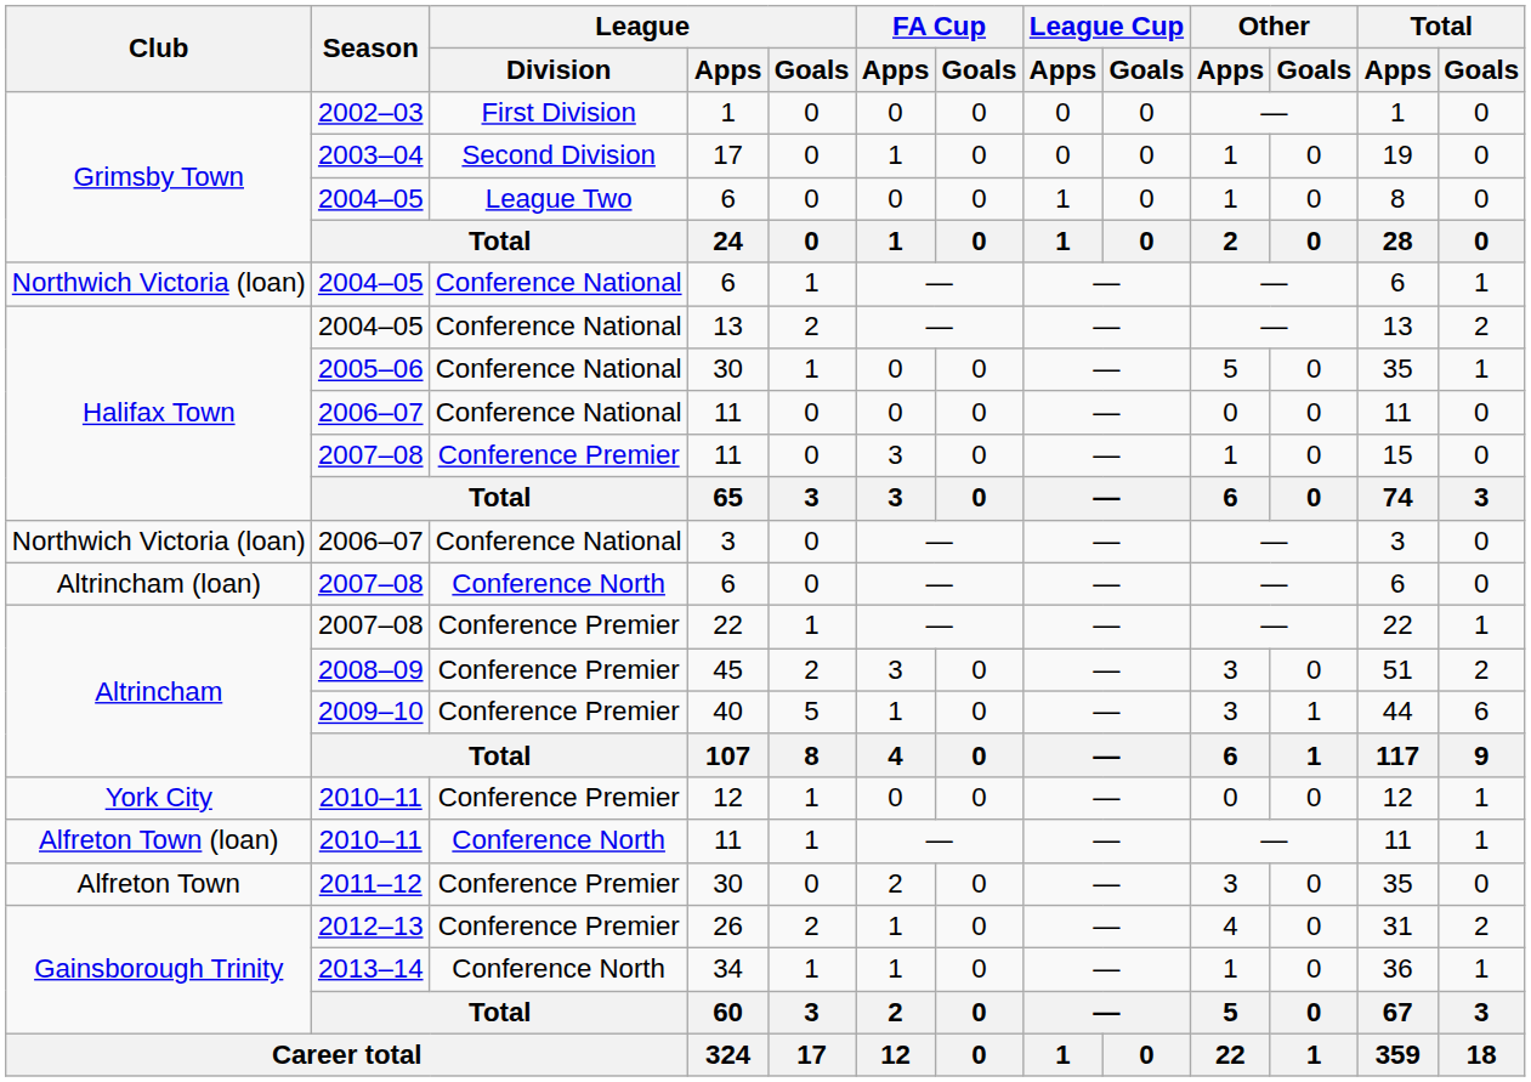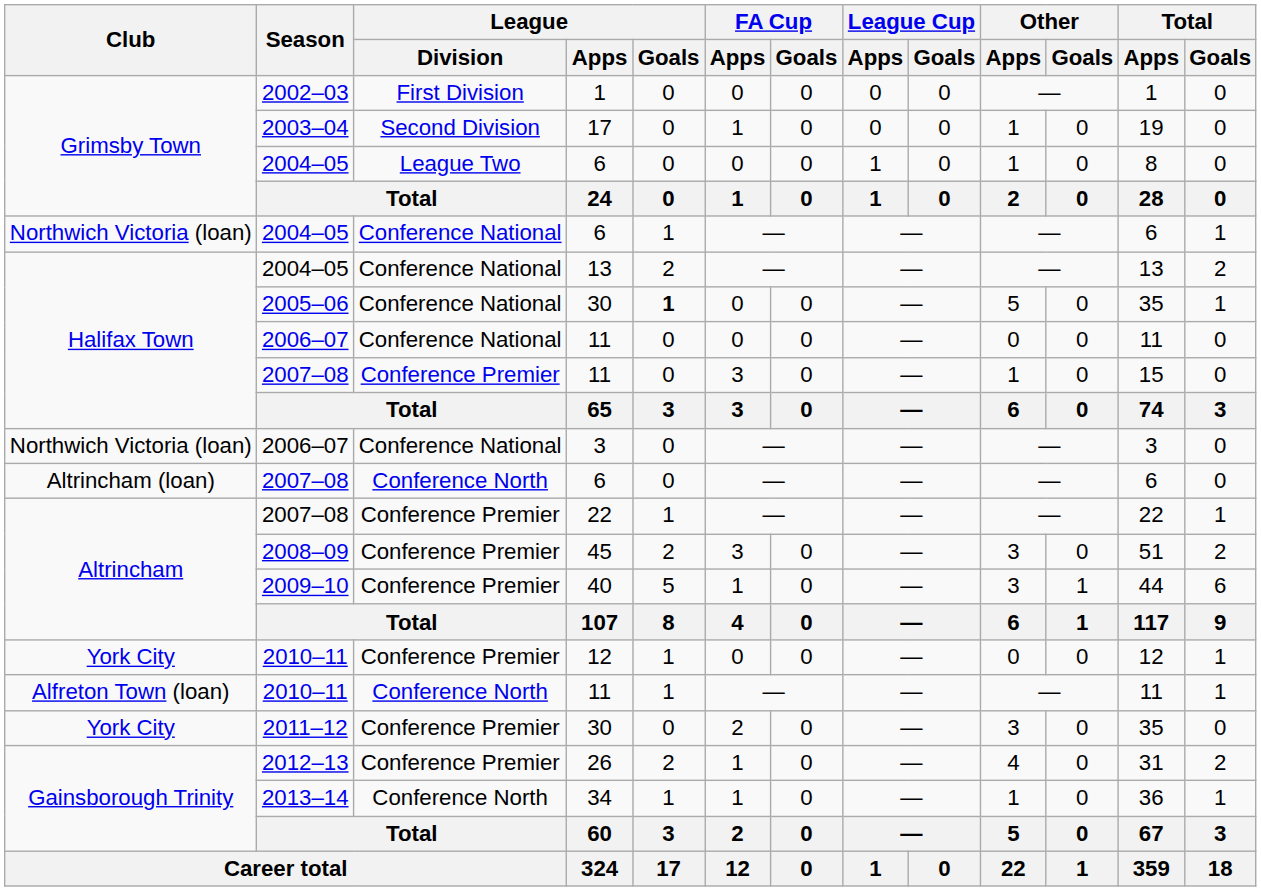2005–06 / 30 | League / Goals: normal -> bold
2011–12 / 30 | Club: Alfreton Town -> York City
